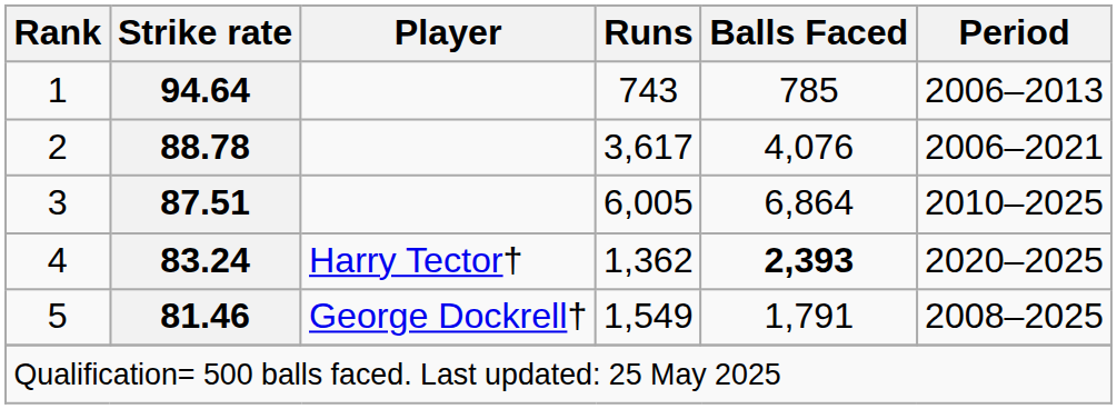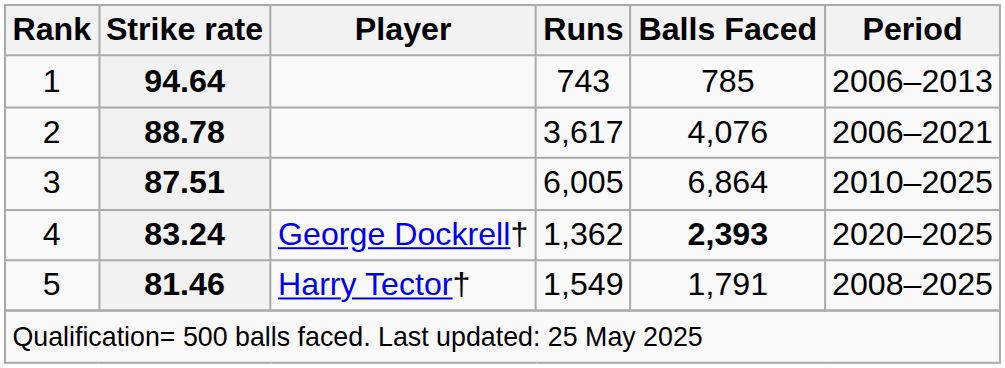4 | Player: Harry Tector† -> George Dockrell†
5 | Player: George Dockrell† -> Harry Tector†
